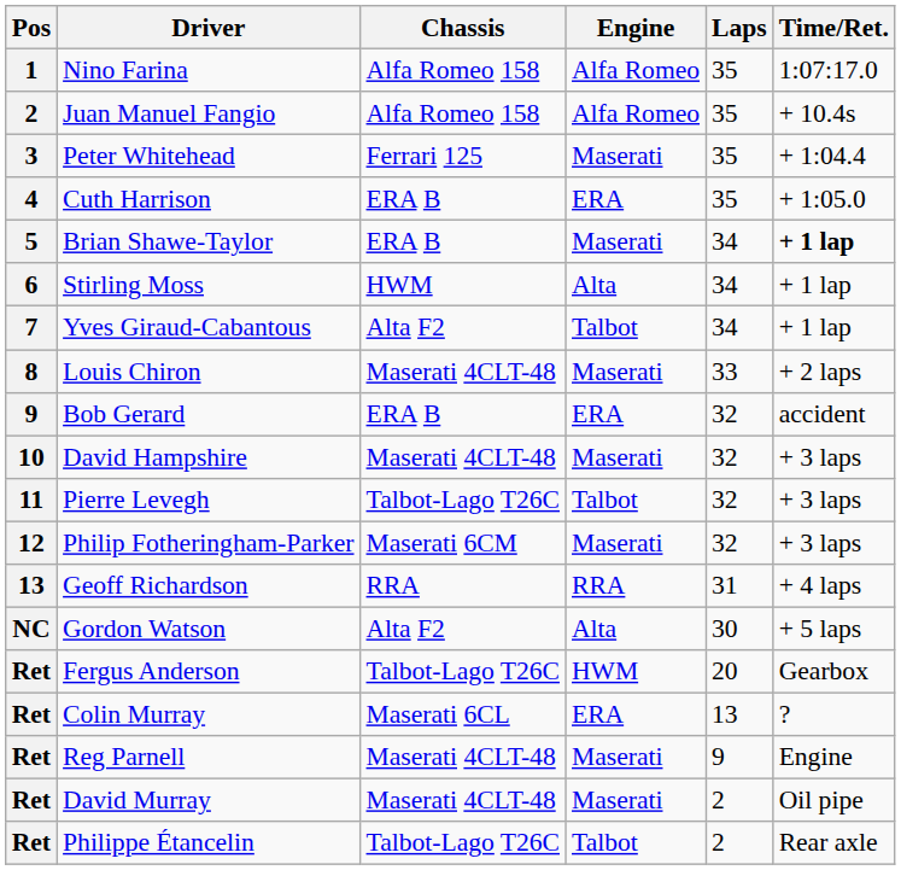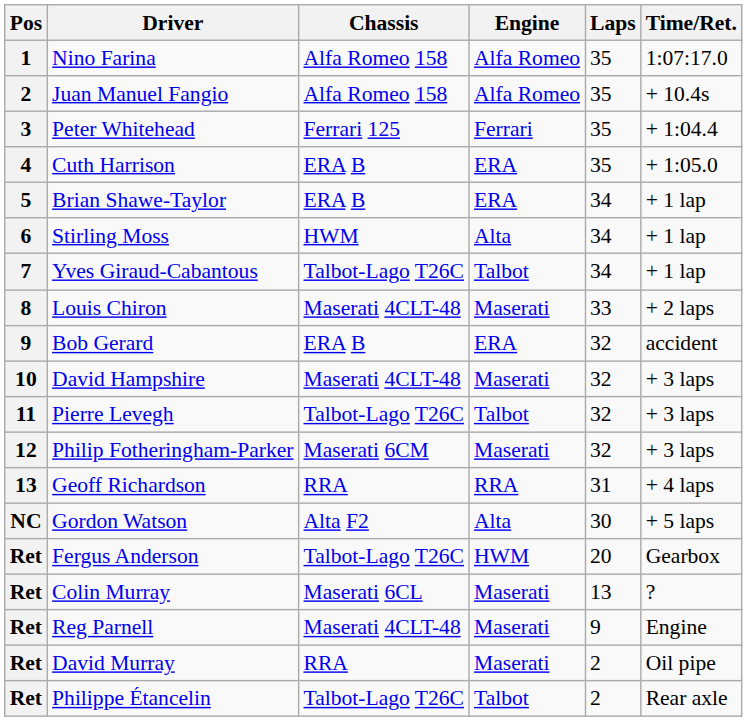Peter Whitehead | Engine: Maserati -> Ferrari
Brian Shawe-Taylor | Engine: Maserati -> ERA
Brian Shawe-Taylor | Time/Ret.: bold -> normal
Yves Giraud-Cabantous | Chassis: Alta F2 -> Talbot-Lago T26C
Colin Murray | Engine: ERA -> Maserati
David Murray | Chassis: Maserati 4CLT-48 -> RRA
